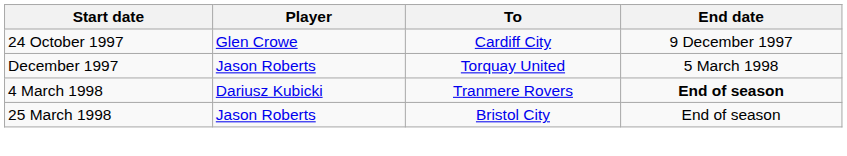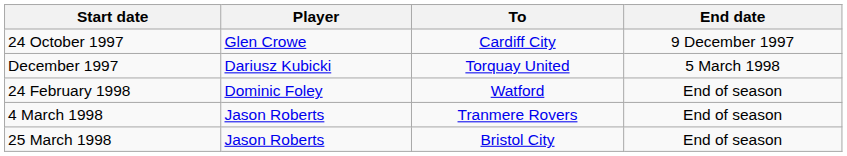December 1997 | Player: Jason Roberts -> Dariusz Kubicki
+ row: 24 February 1998 | Dominic Foley | Watford | End of season
4 March 1998 | Player: Dariusz Kubicki -> Jason Roberts
4 March 1998 | End date: bold -> normal
